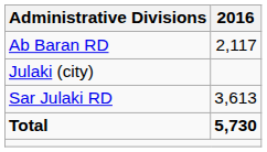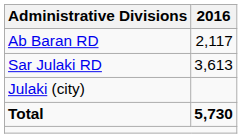rows swapped: Sar Julaki RD <-> Julaki (city)
